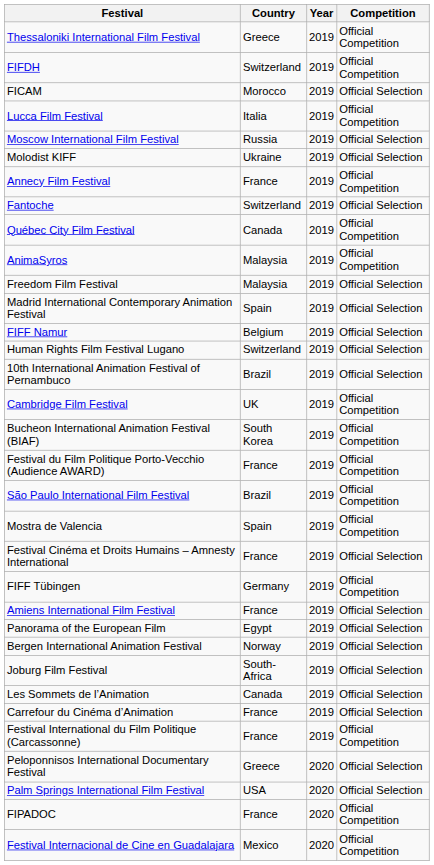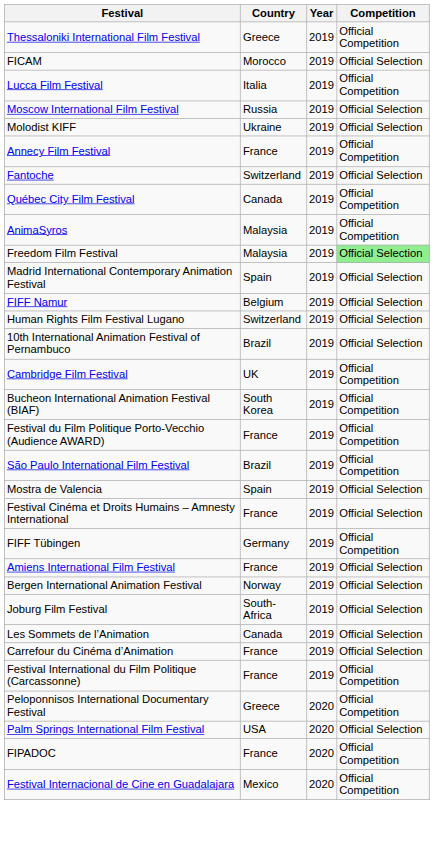- row: FIFDH | Switzerland | 2019 | Official Competition
Freedom Film Festival | Competition: no background -> lightgreen background
Mostra de Valencia | Competition: Official Competition -> Official Selection
- row: Panorama of the European Film | Egypt | 2019 | Official Selection
Peloponnisos International Documentary Festival | Competition: Official Selection -> Official Competition
